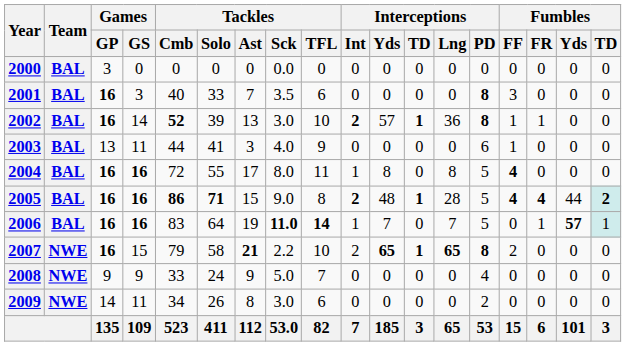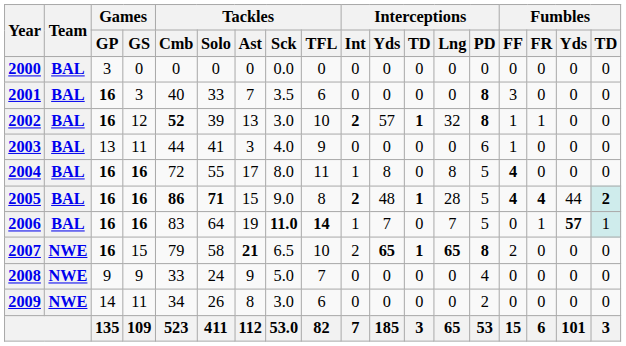2002 | Games / GS: 14 -> 12
2002 | Interceptions / Lng: 36 -> 32
2007 | Tackles / Sck: 2.2 -> 6.5
